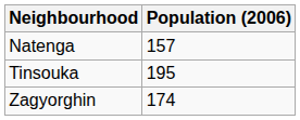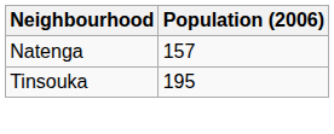- row: Zagyorghin | 174
